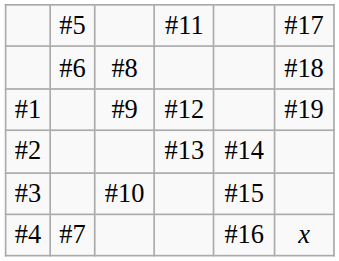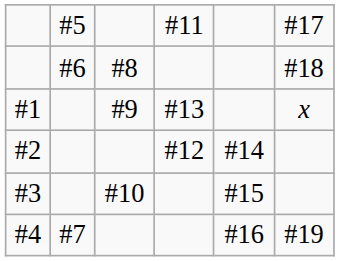#1 | column 4: #12 -> #13
#1 | column 6: #19 -> x
#2 | column 4: #13 -> #12
#4 | column 6: x -> #19
